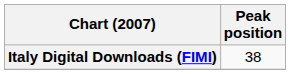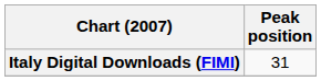Italy Digital Downloads (FIMI) | Peak position: 38 -> 31
